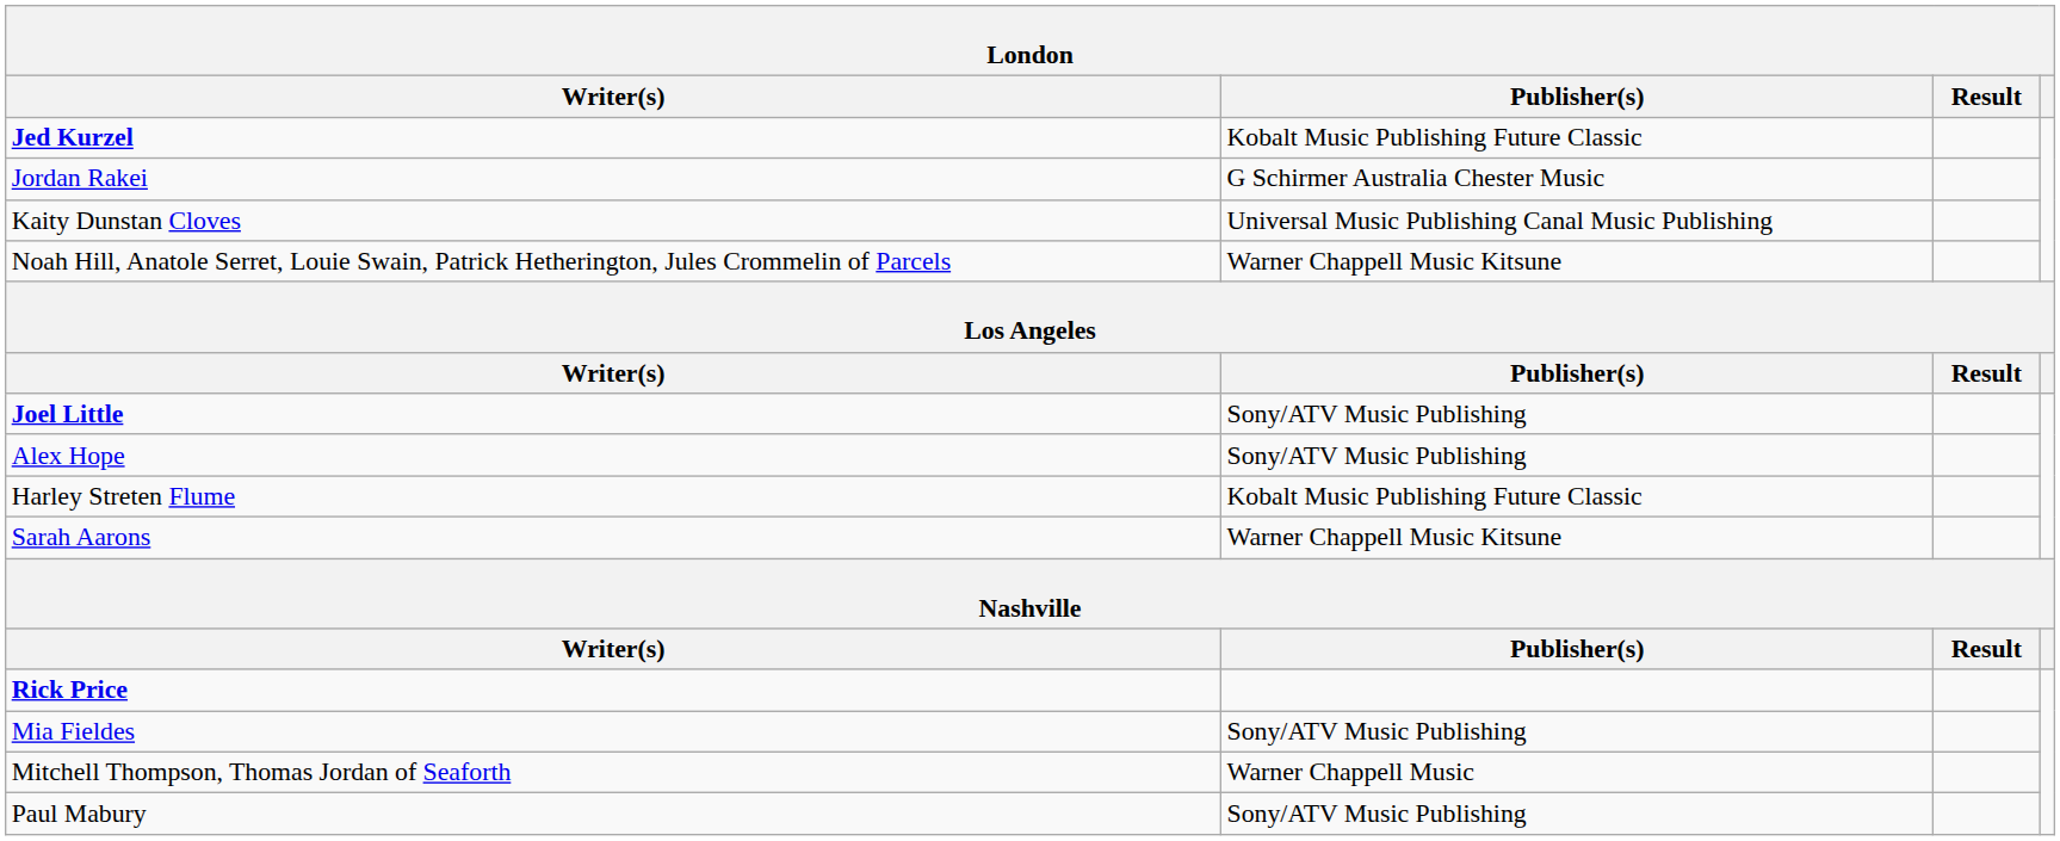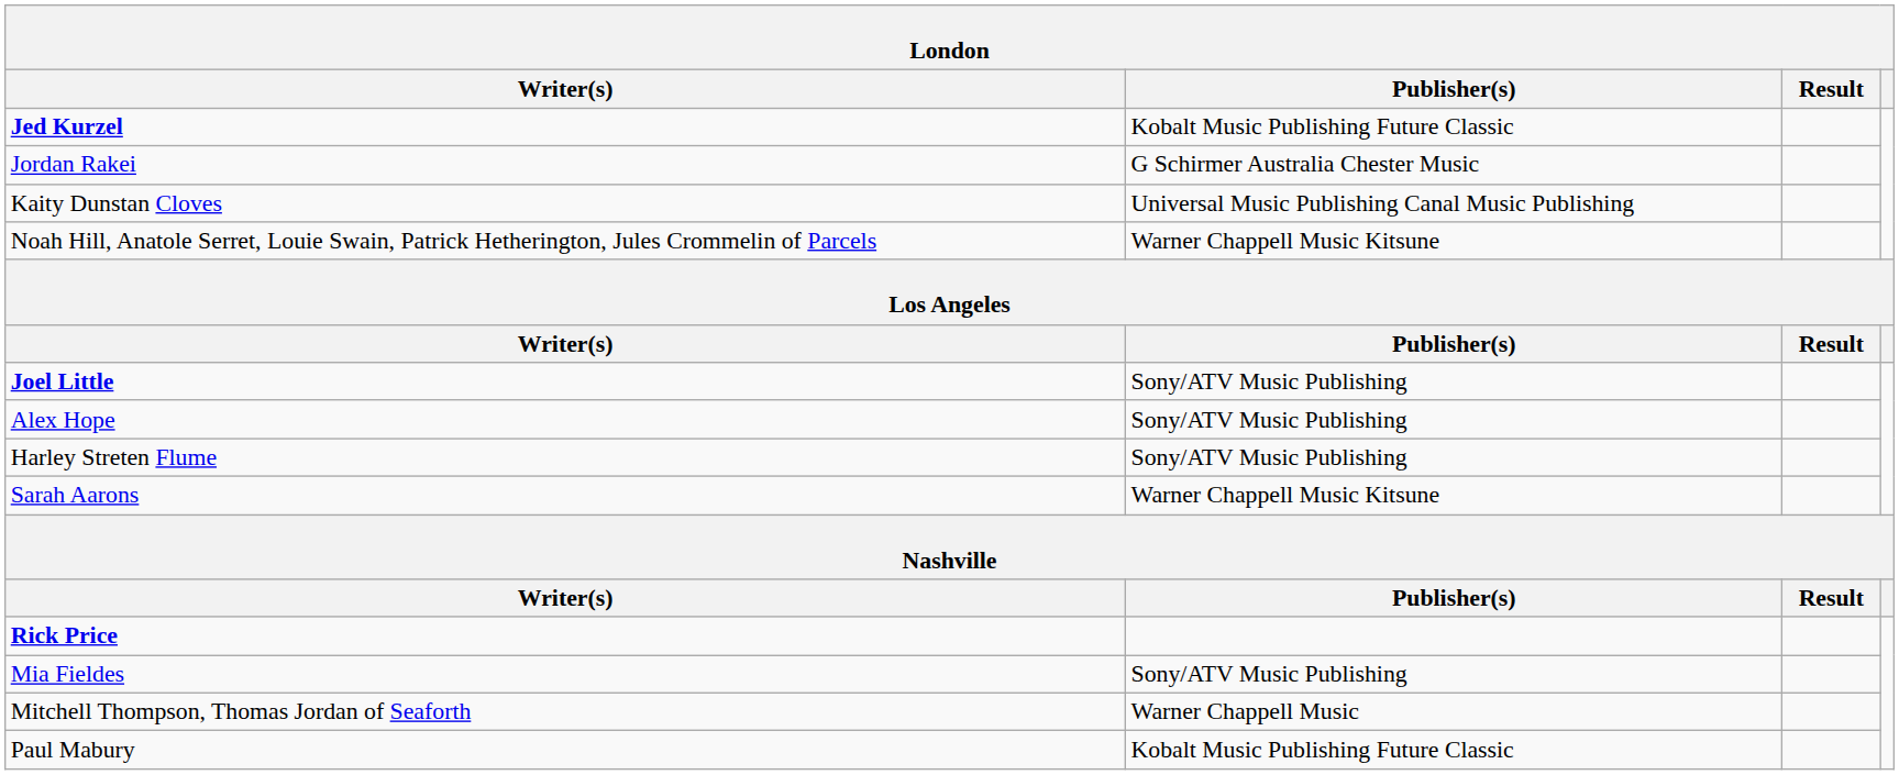Harley Streten Flume | Publisher(s): Kobalt Music Publishing Future Classic -> Sony/ATV Music Publishing
Paul Mabury | Publisher(s): Sony/ATV Music Publishing -> Kobalt Music Publishing Future Classic
